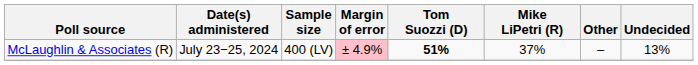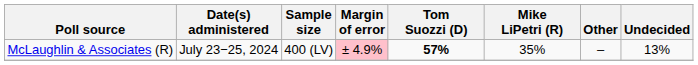McLaughlin & Associates (R) | Tom Suozzi (D): 51% -> 57%
McLaughlin & Associates (R) | Mike LiPetri (R): 37% -> 35%
